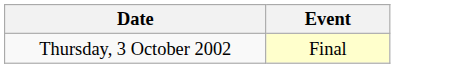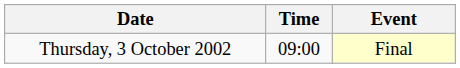+ column: Time | 09:00
